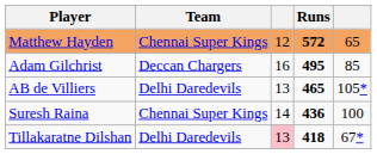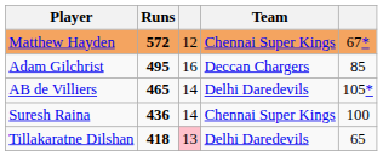columns swapped: Team <-> Runs
Matthew Hayden | column 5: 65 -> 67*
AB de Villiers | column 3: 13 -> 14
Tillakaratne Dilshan | column 5: 67* -> 65
